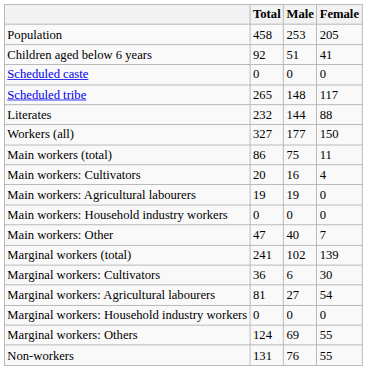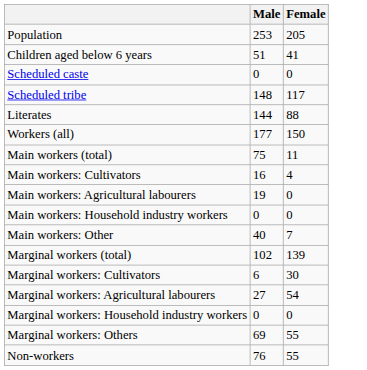- column: Total | 458 | 92 | 0 | 265 | 232 | 327 | 86 | 20 | 19 | 0 | 47 | 241 | 36 | 81 | 0 | 124 | 131
